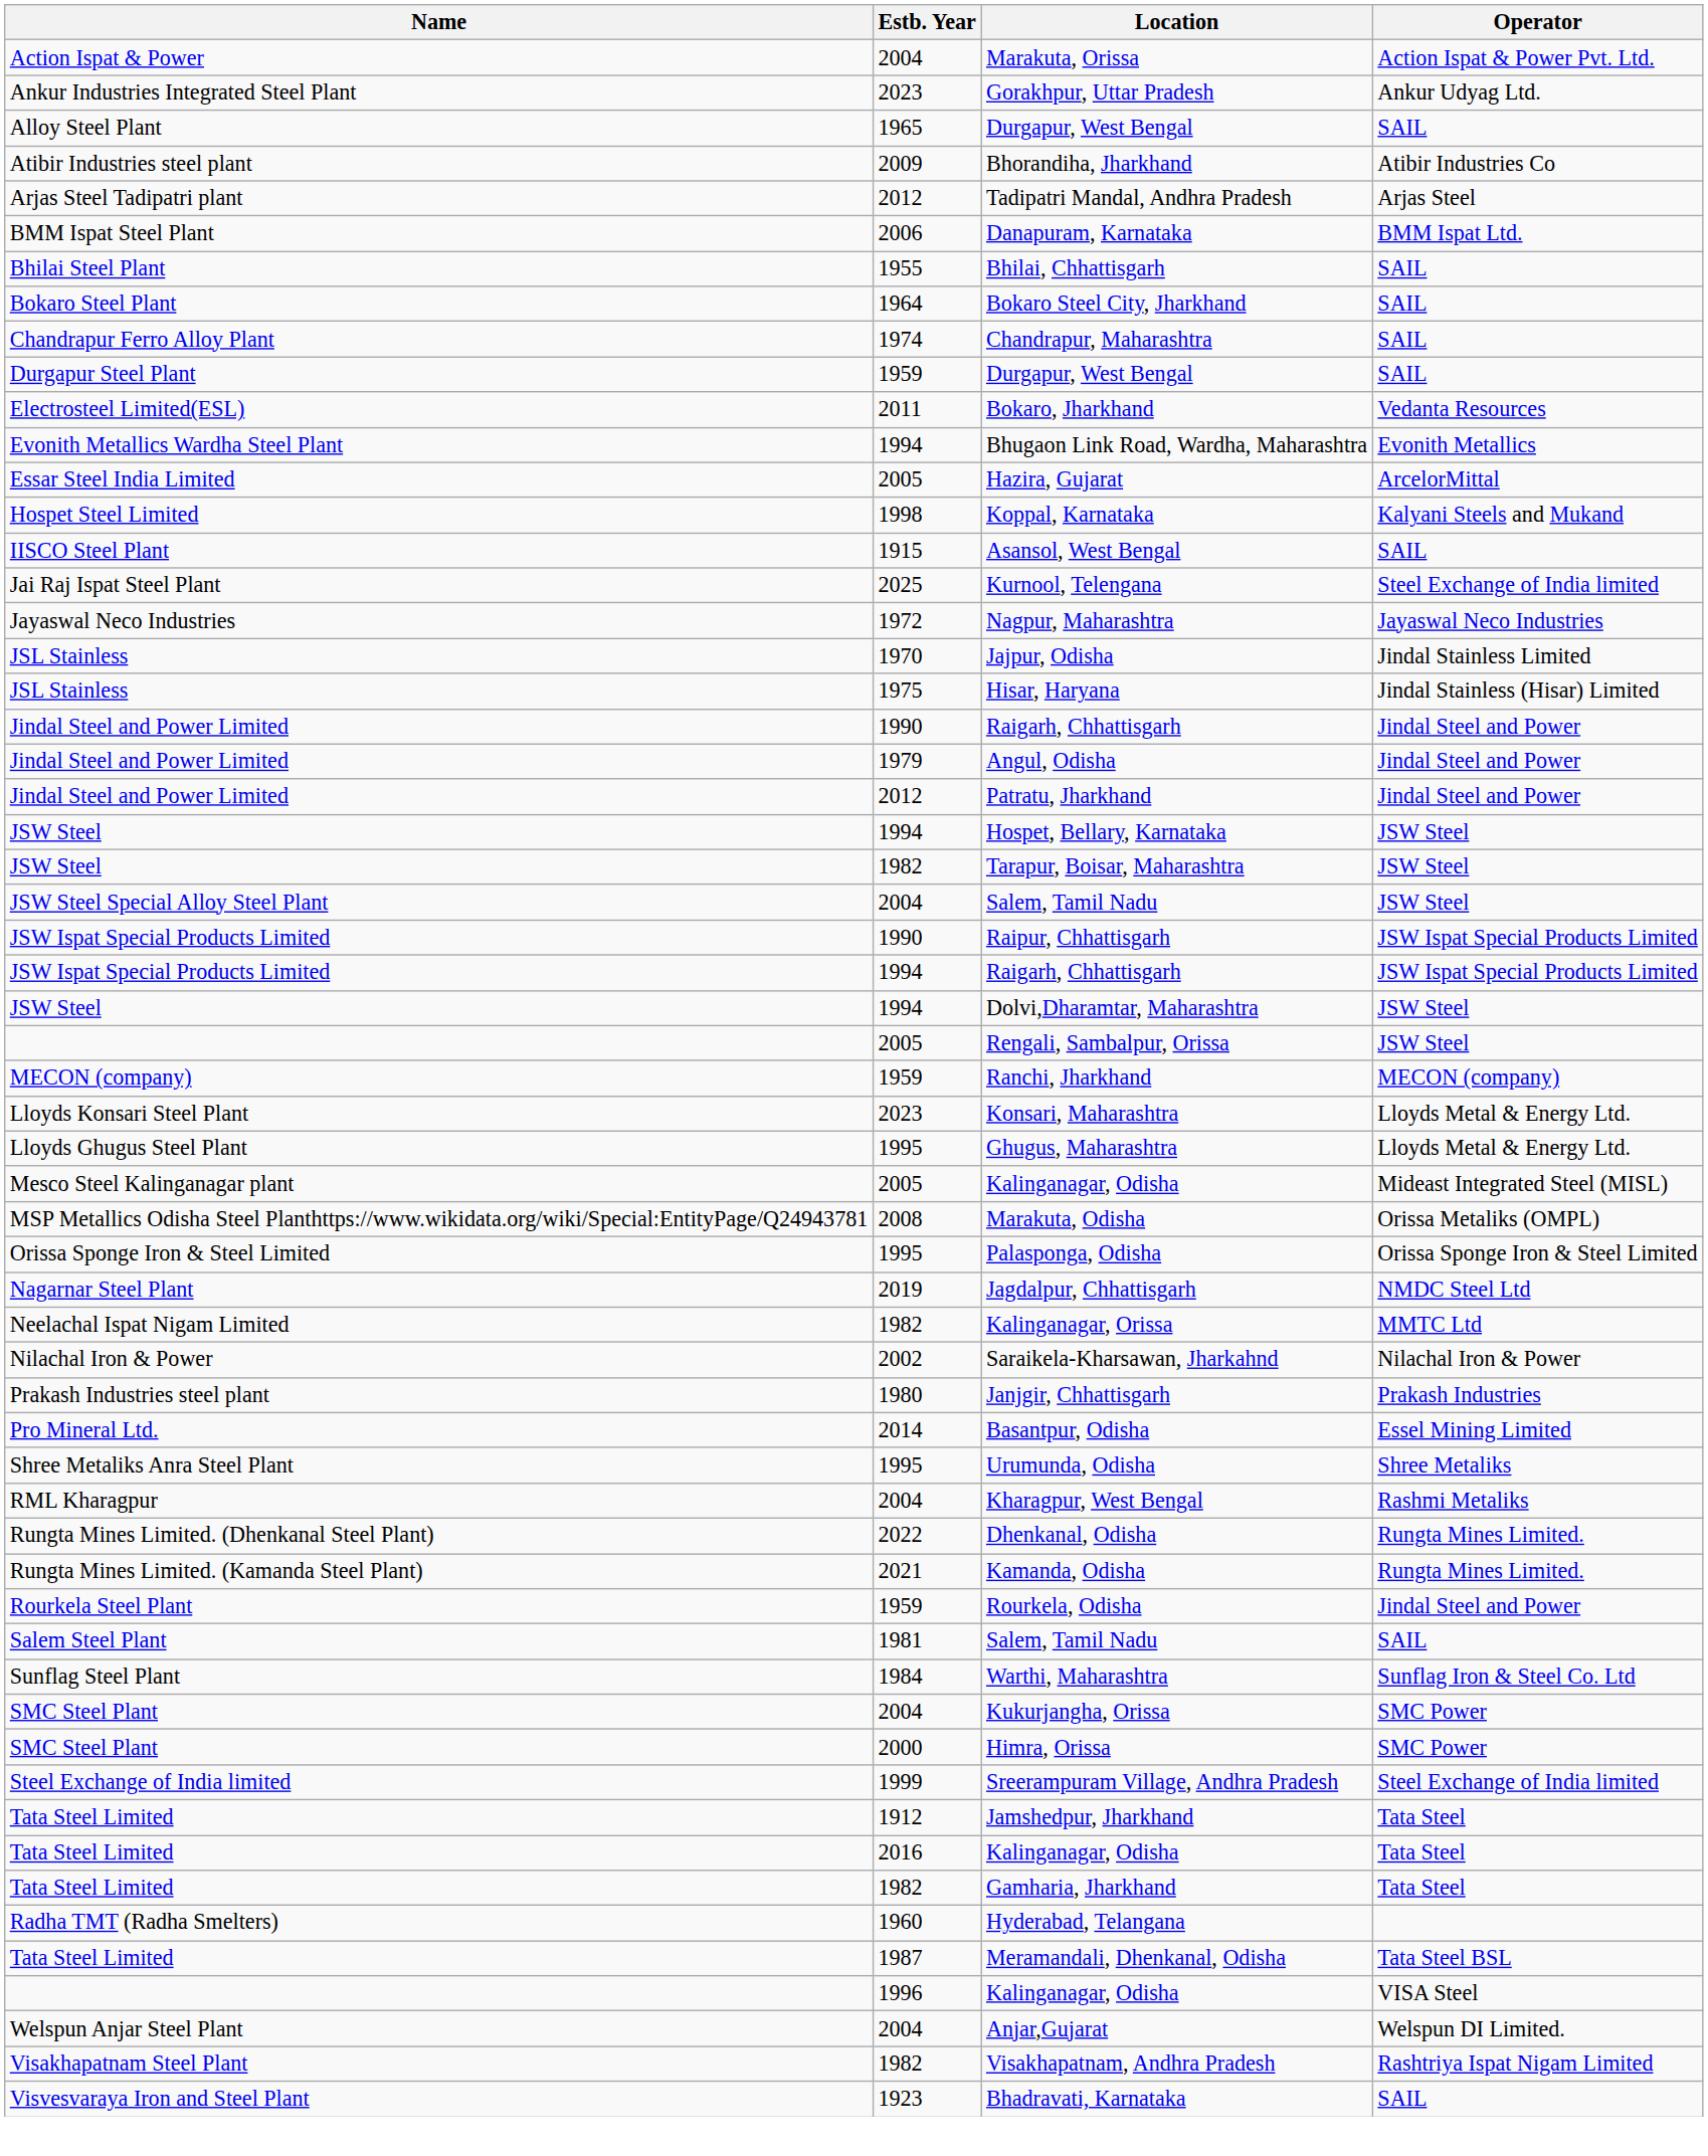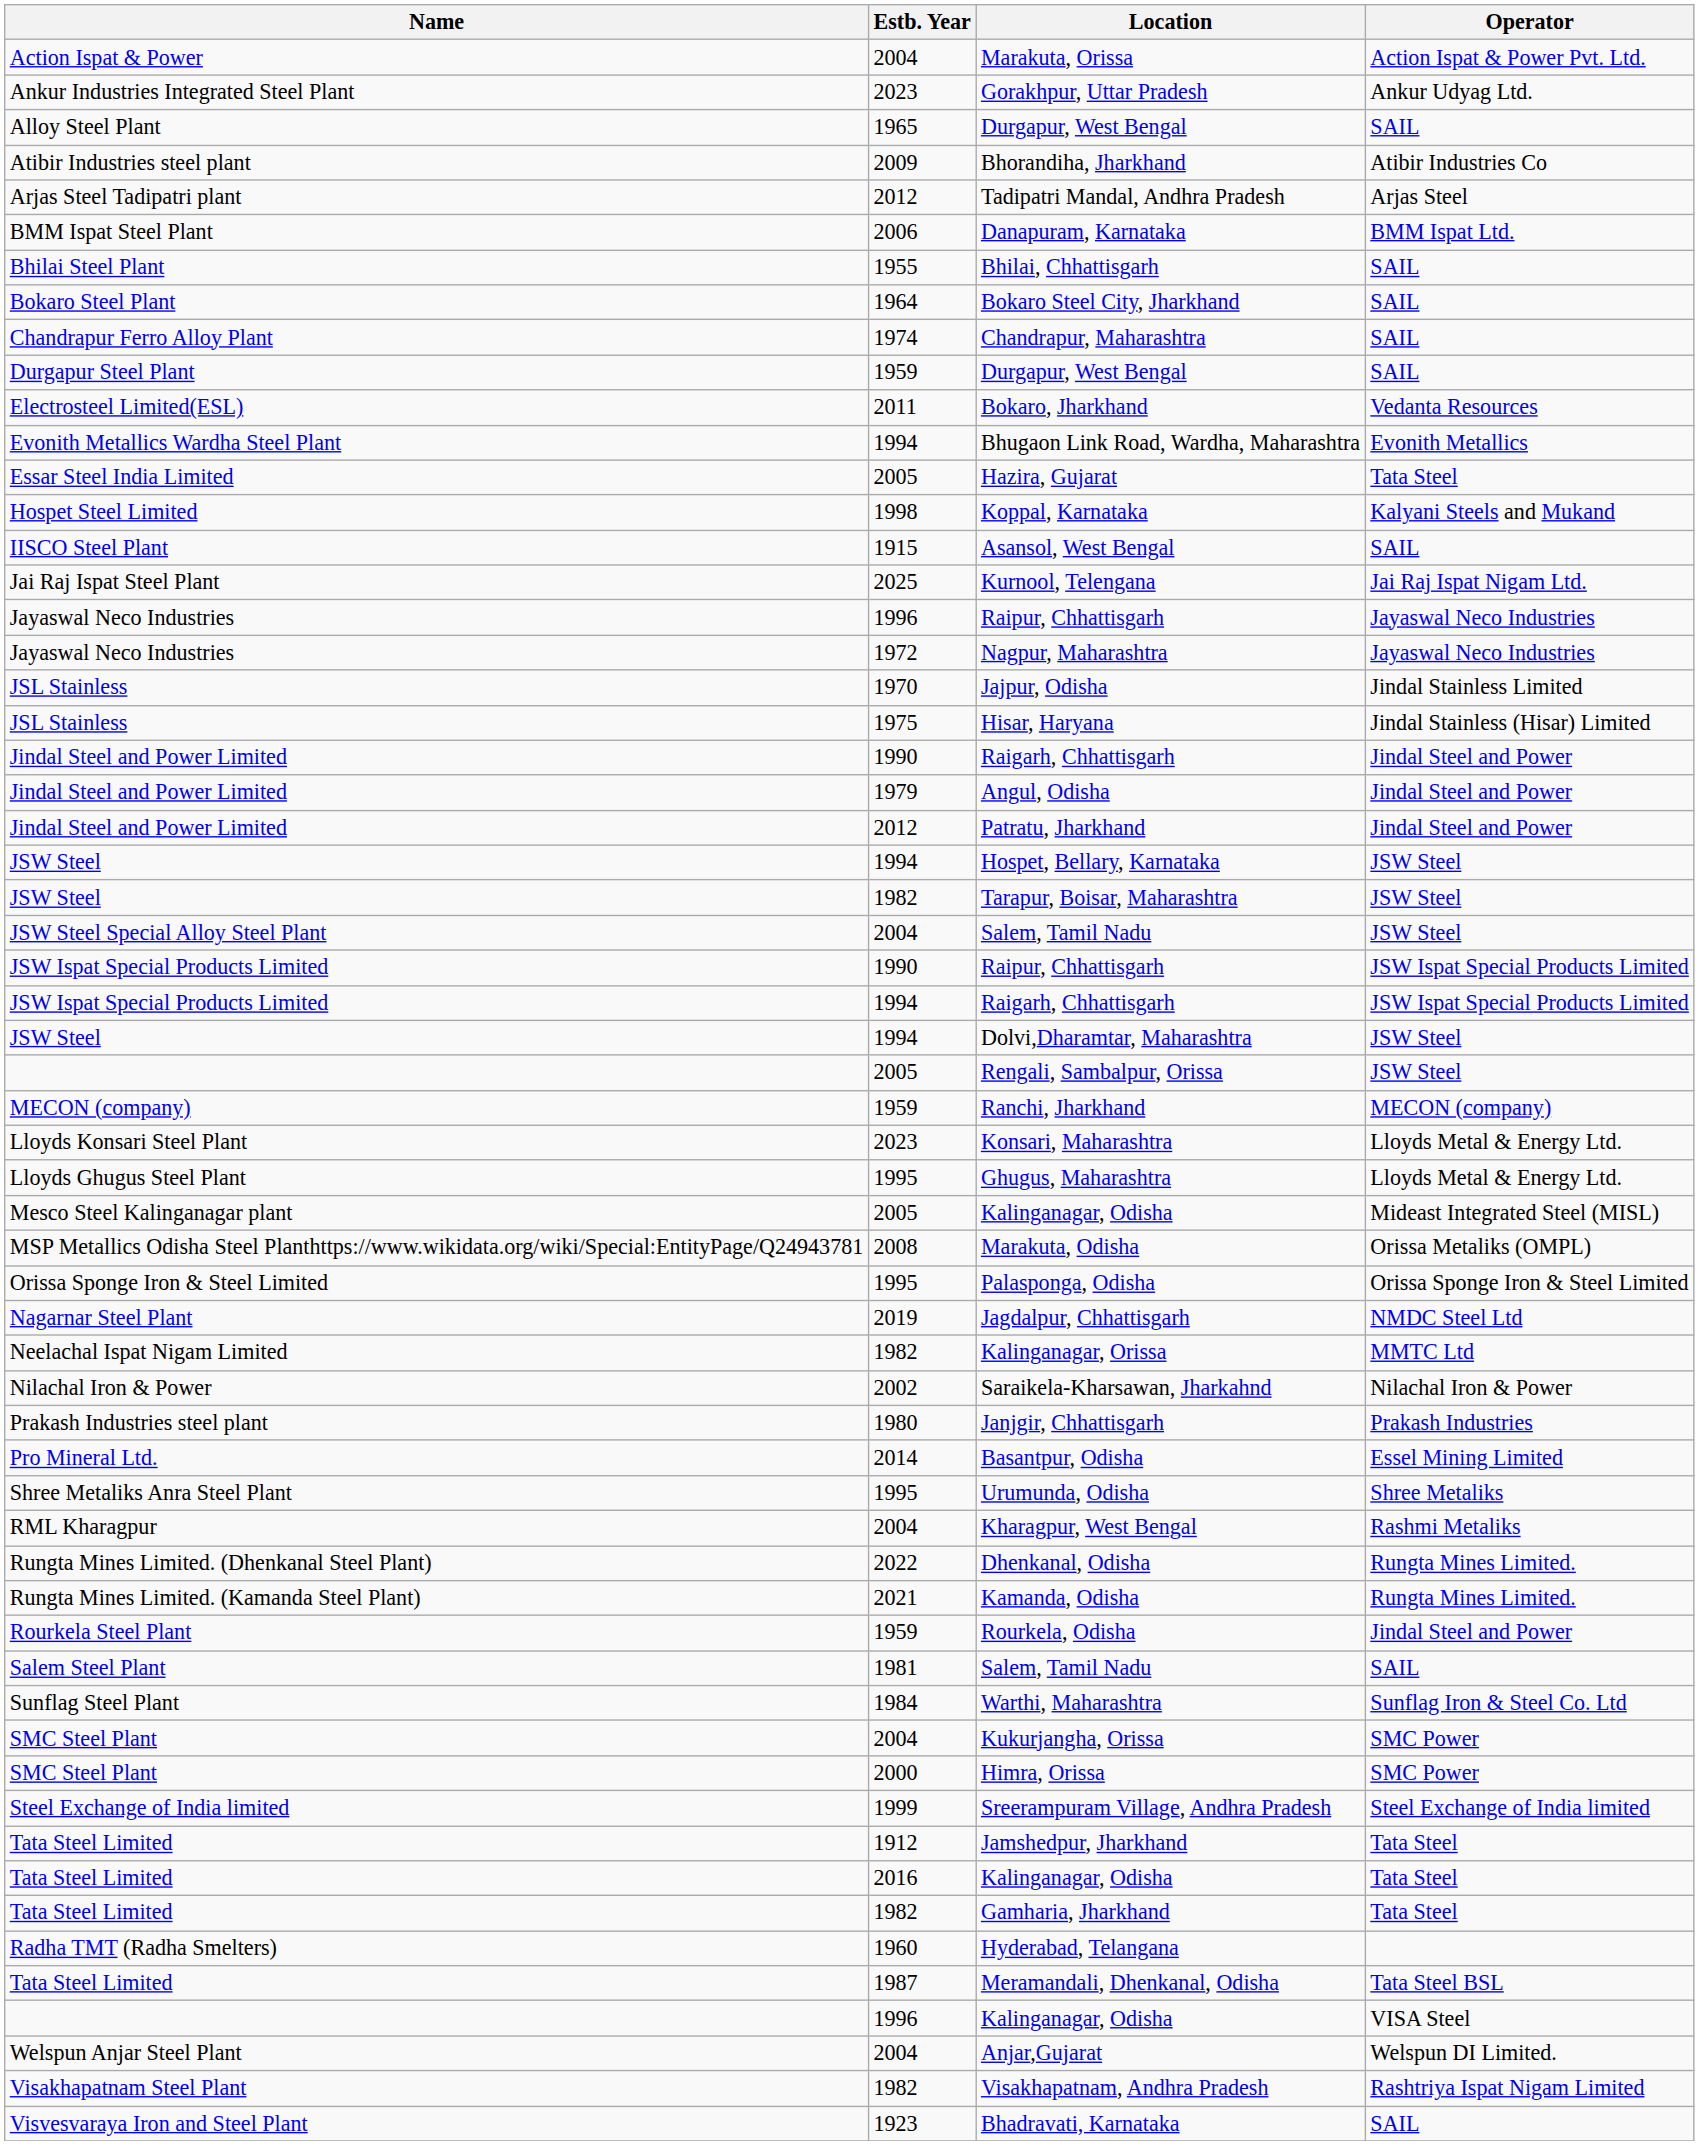Hazira, Gujarat | Operator: ArcelorMittal -> Tata Steel
Kurnool, Telengana | Operator: Steel Exchange of India limited -> Jai Raj Ispat Nigam Ltd.
+ row: Jayaswal Neco Industries | 1996 | Raipur, Chhattisgarh | Jayaswal Neco Industries
